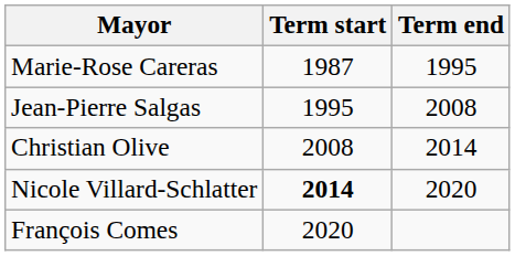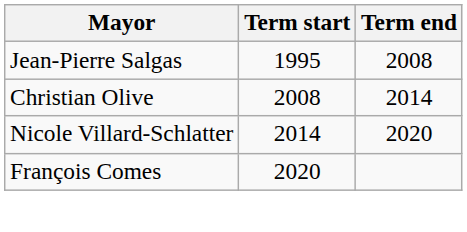- row: Marie-Rose Careras | 1987 | 1995
Nicole Villard-Schlatter | Term start: bold -> normal
